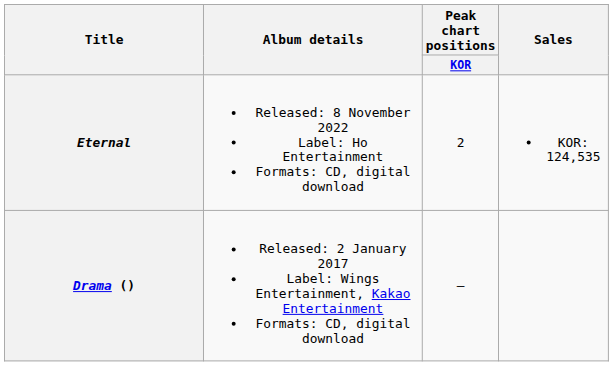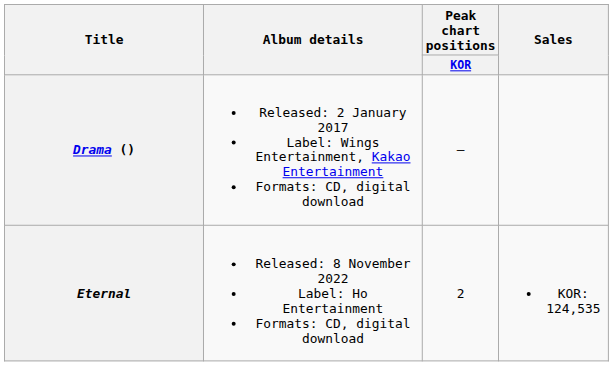rows swapped: Drama () <-> Eternal
